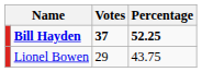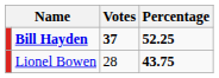Lionel Bowen | Votes: 29 -> 28
Lionel Bowen | Percentage: normal -> bold
